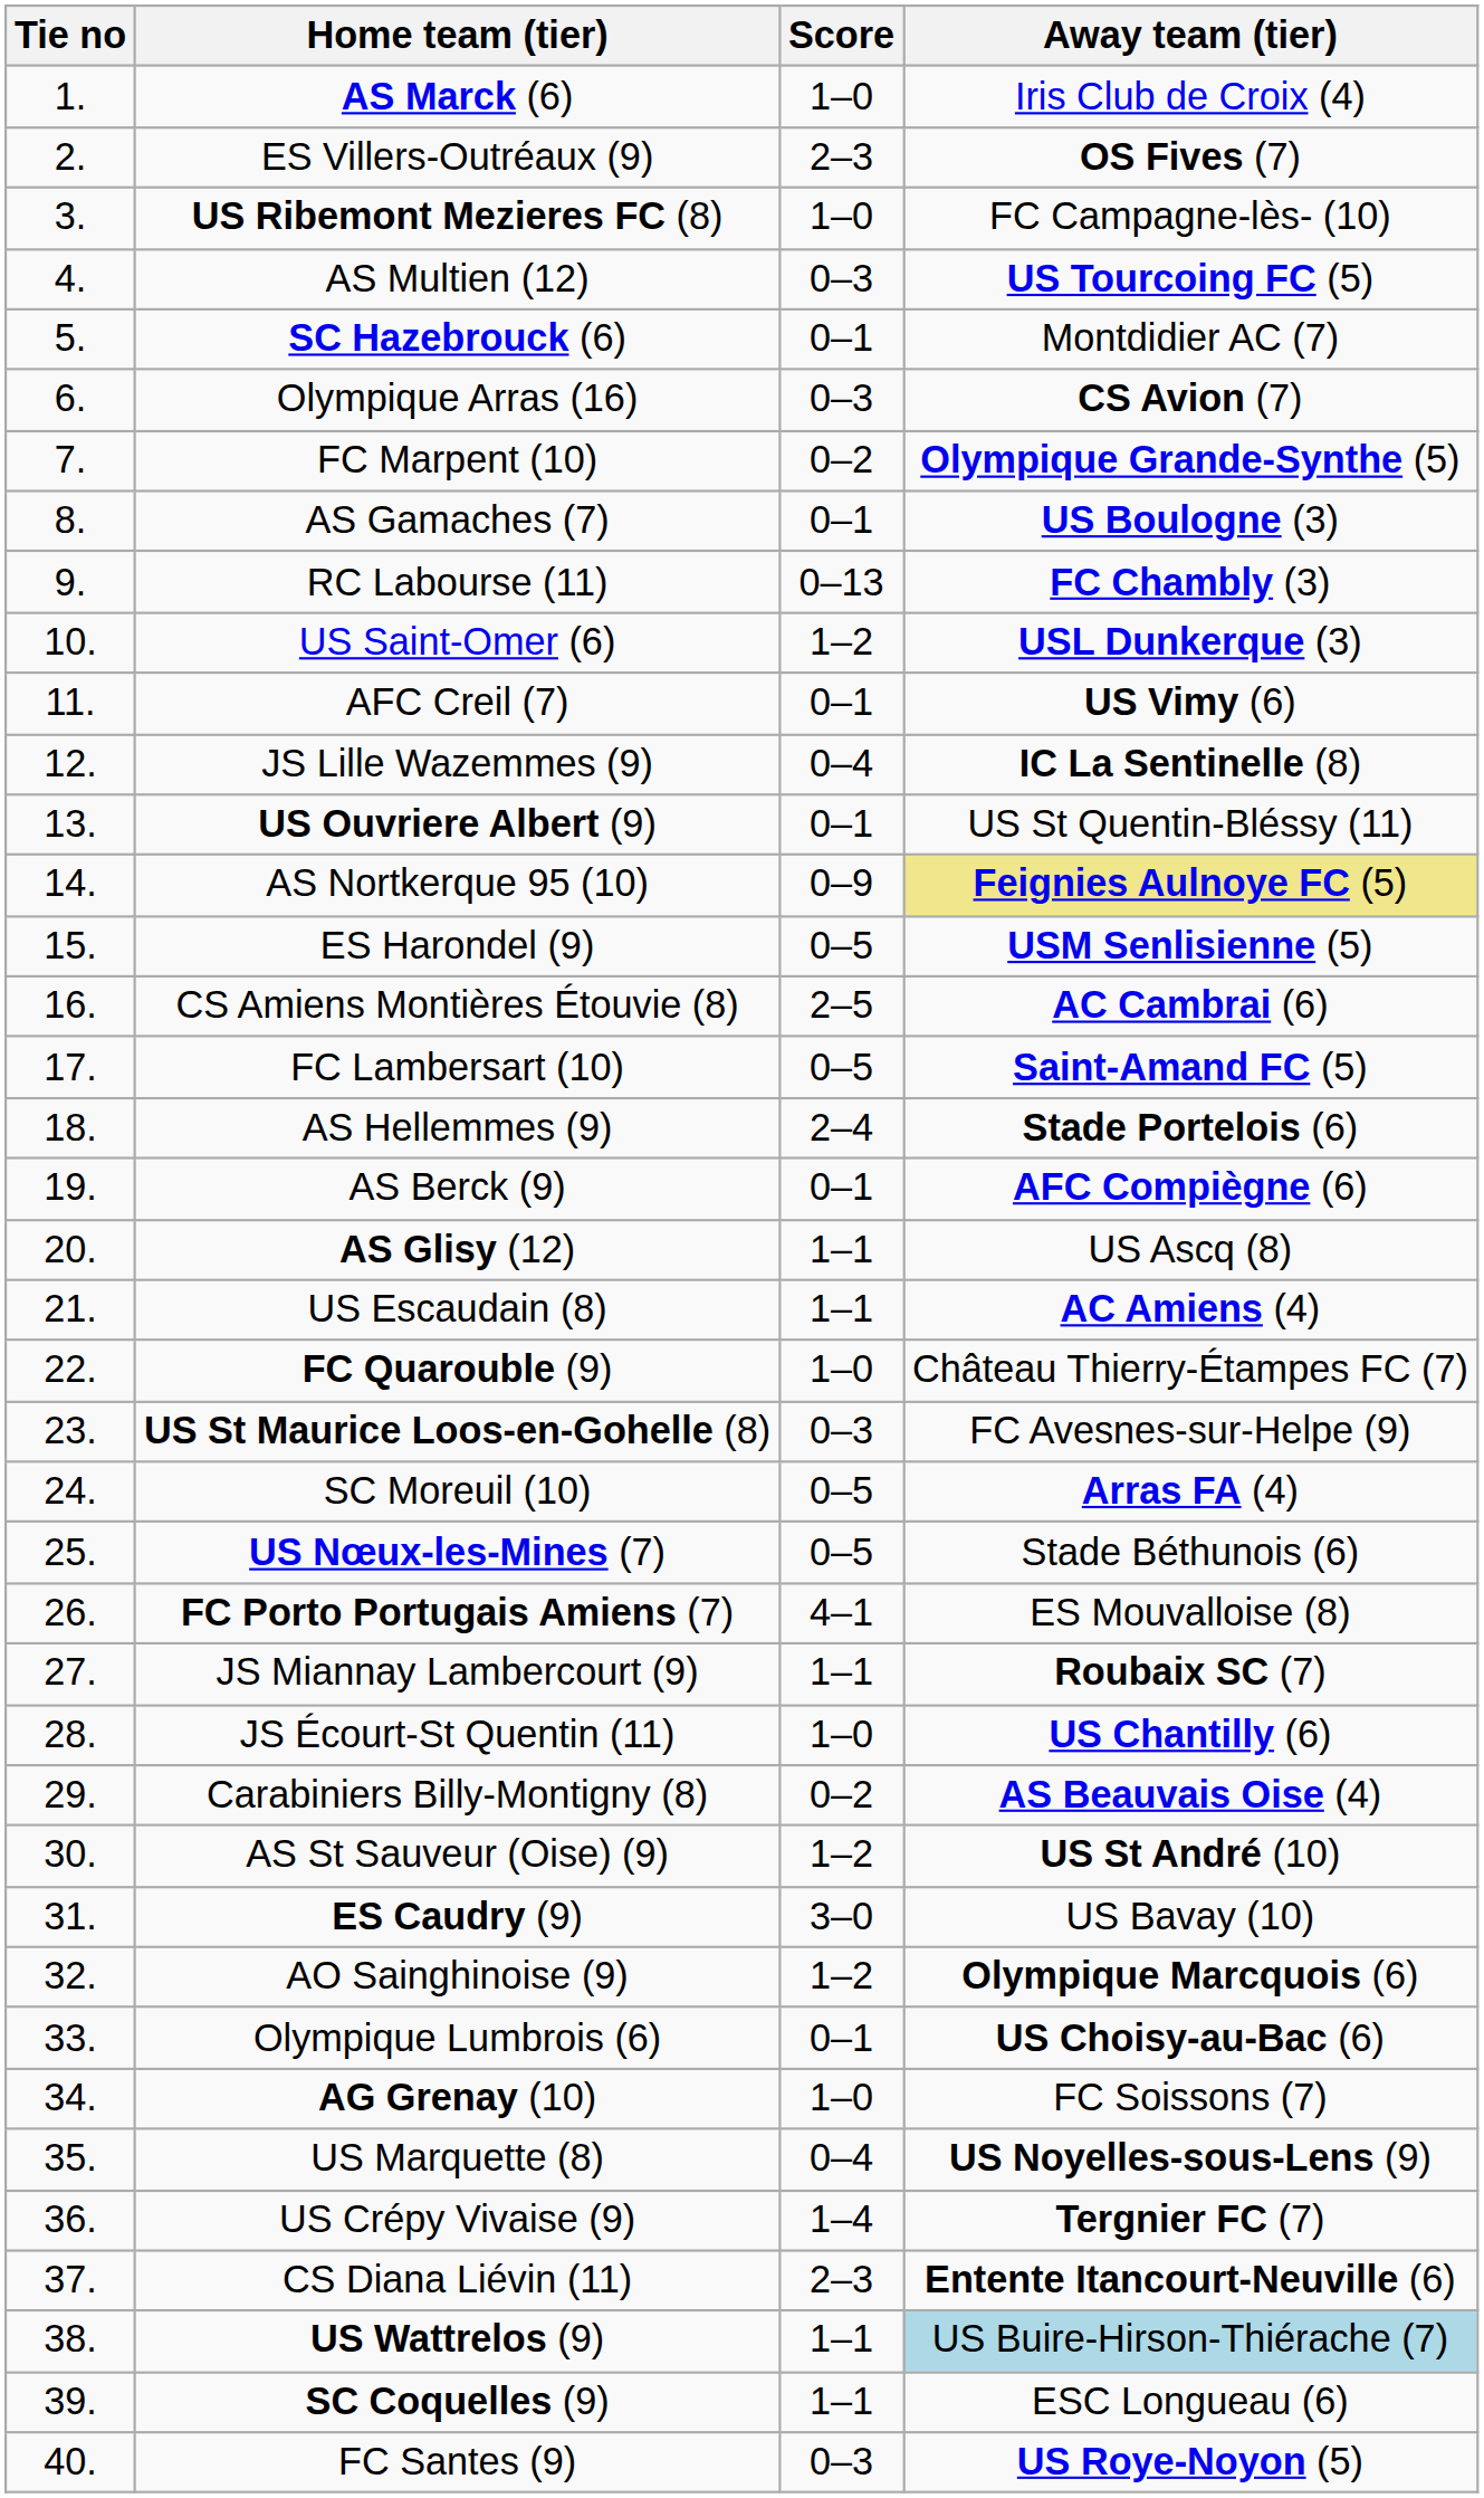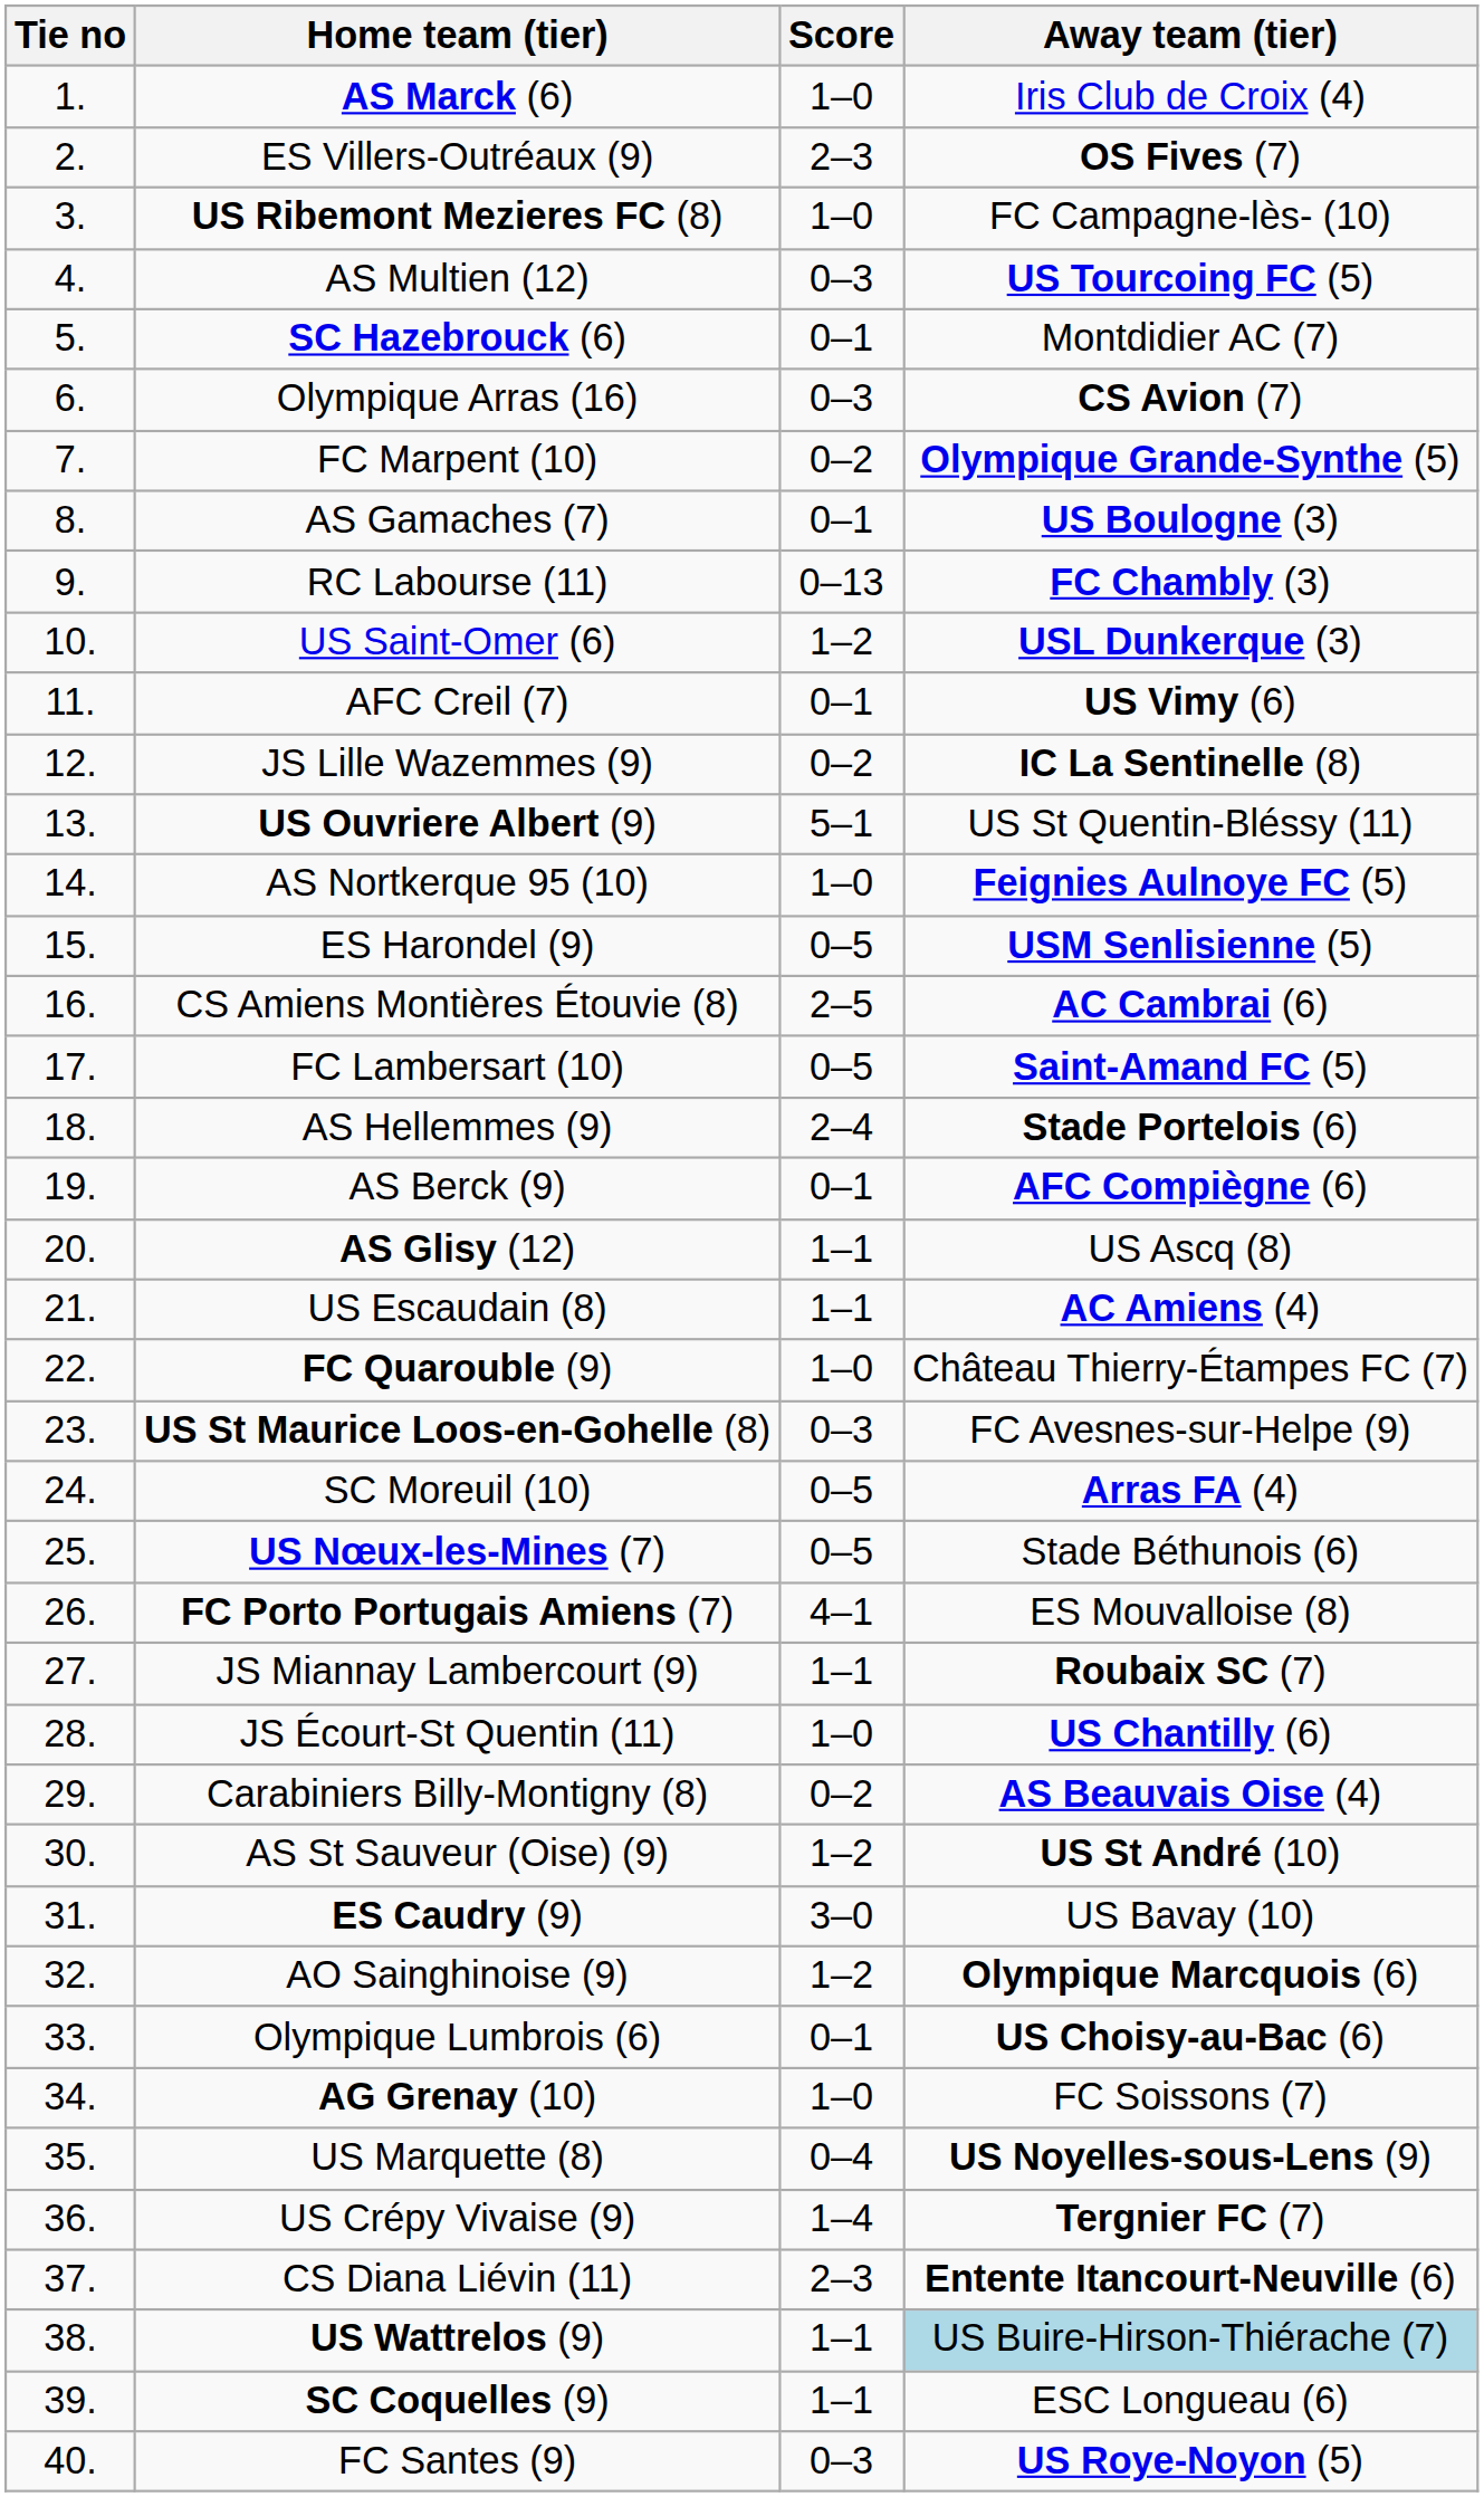JS Lille Wazemmes (9) | Score: 0–4 -> 0–2
US Ouvriere Albert (9) | Score: 0–1 -> 5–1
AS Nortkerque 95 (10) | Score: 0–9 -> 1–0
AS Nortkerque 95 (10) | Away team (tier): khaki background -> no background
